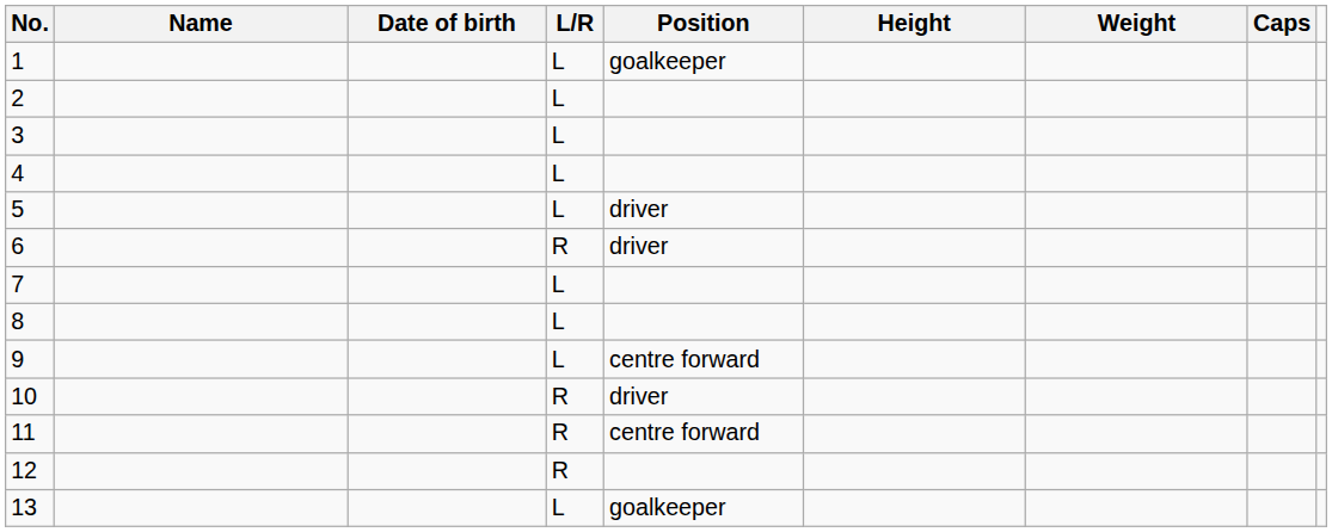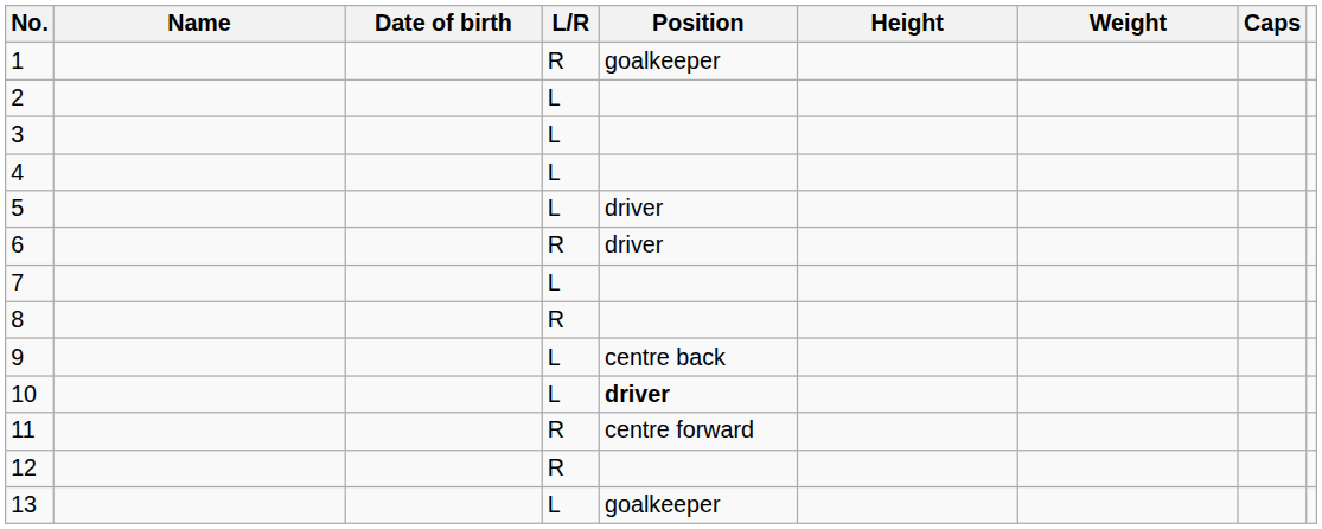1 | L/R: L -> R
8 | L/R: L -> R
9 | Position: centre forward -> centre back
10 | L/R: R -> L
10 | Position: normal -> bold
